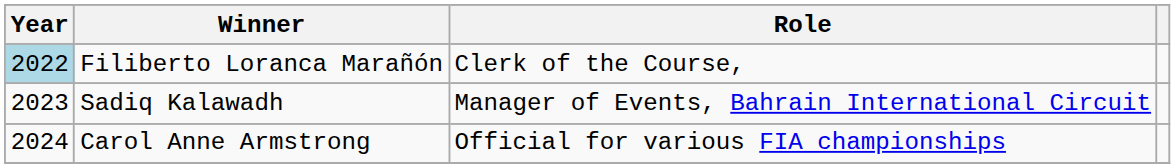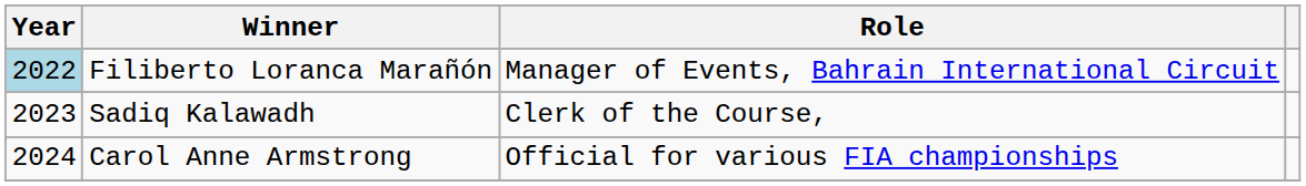Filiberto Loranca Marañón | Role: Clerk of the Course, -> Manager of Events, Bahrain International Circuit
Sadiq Kalawadh | Role: Manager of Events, Bahrain International Circuit -> Clerk of the Course,
